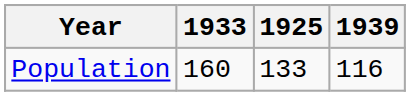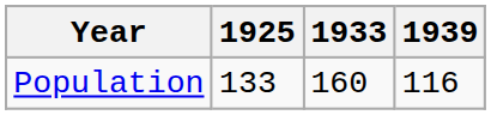columns swapped: 1925 <-> 1933
